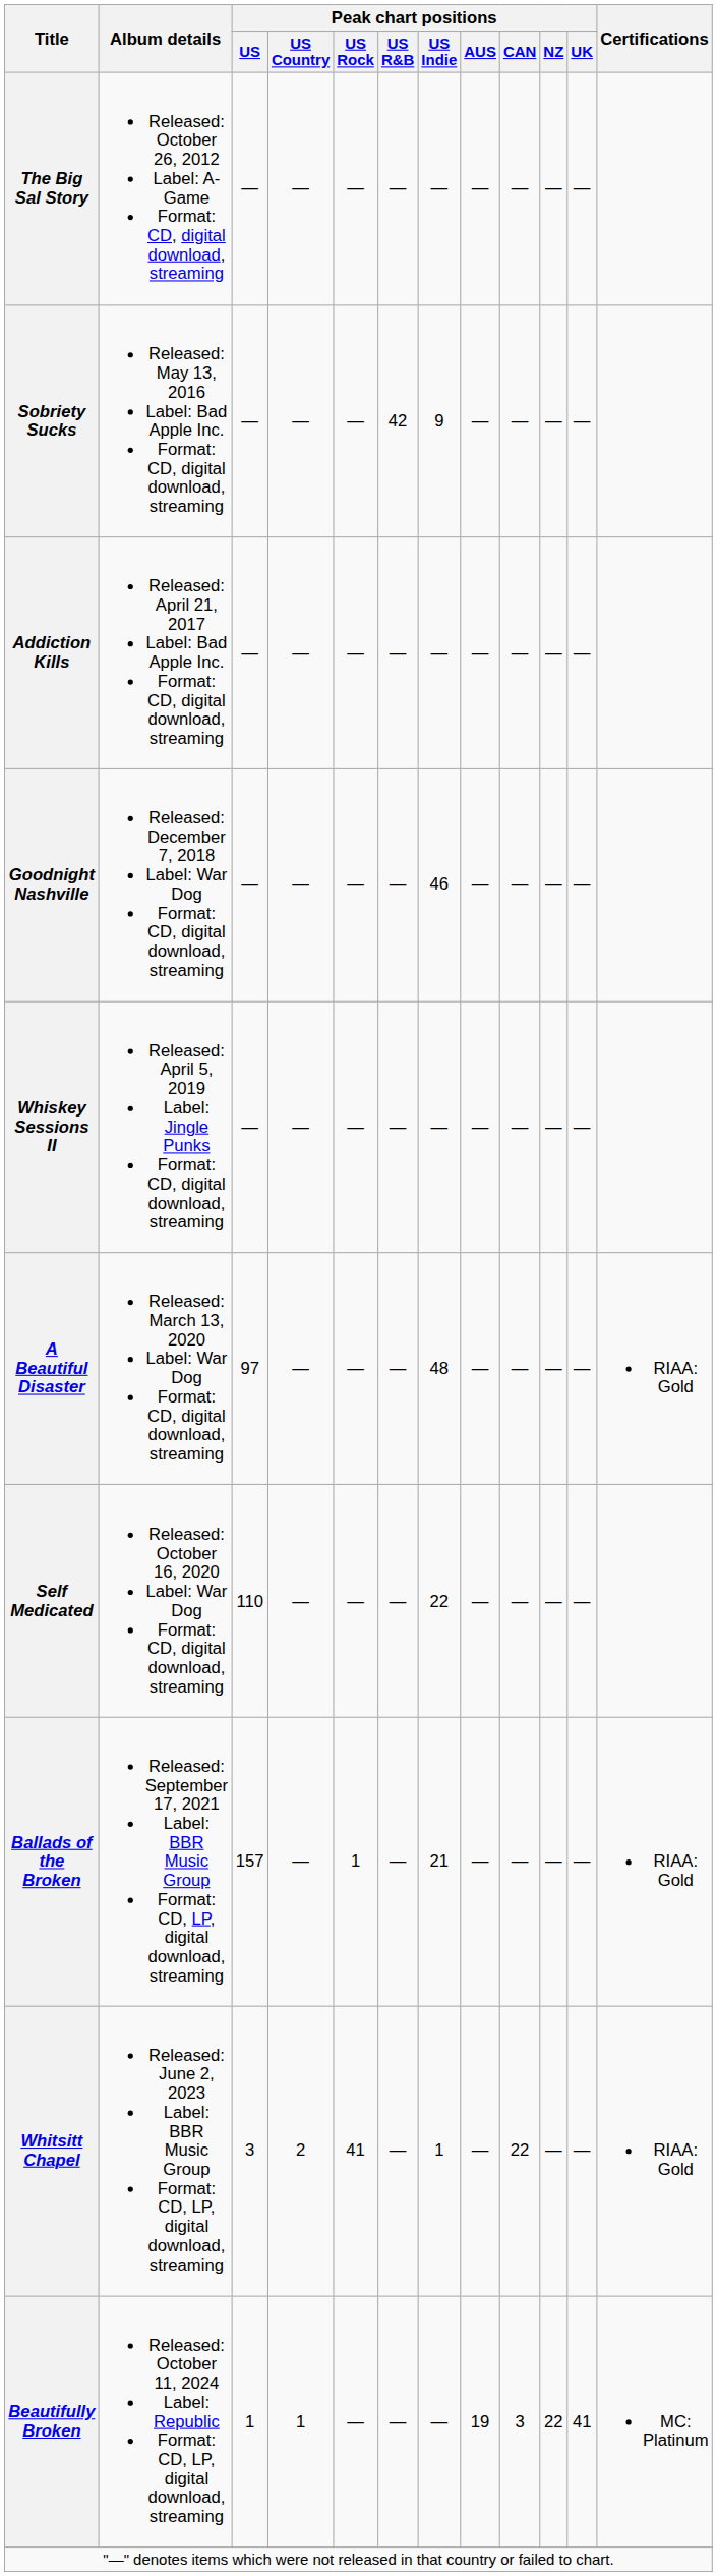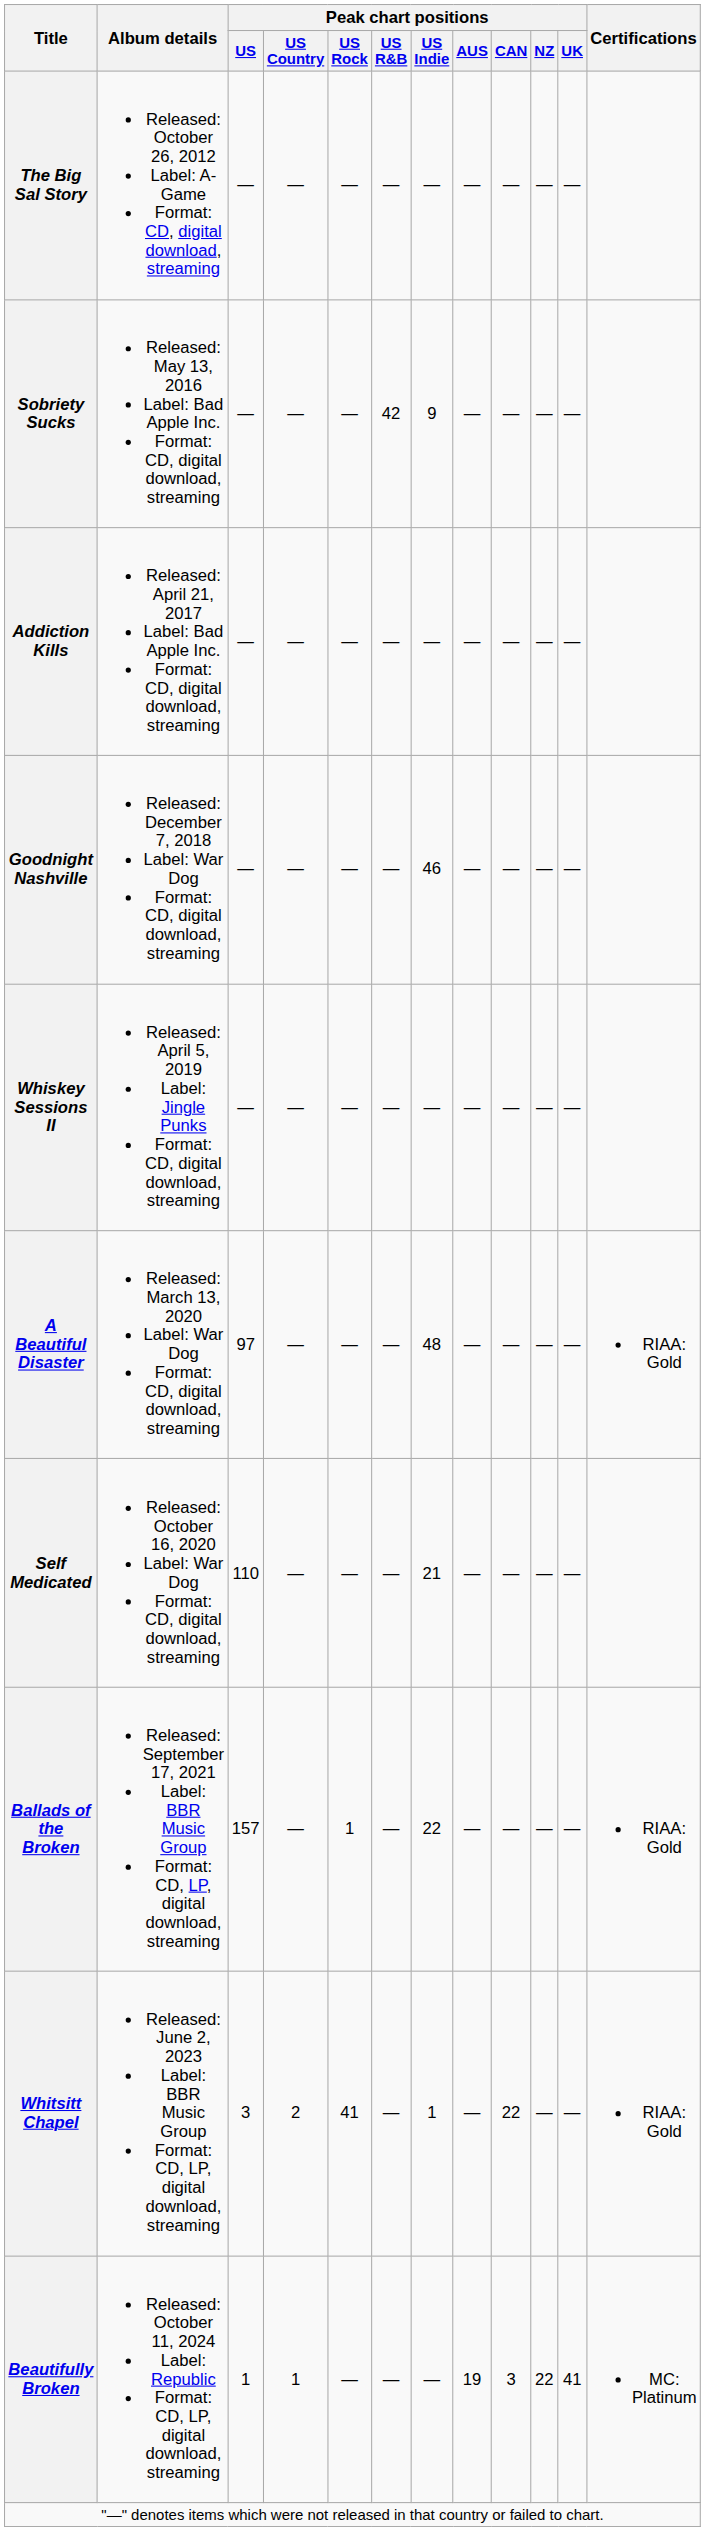Self Medicated | Peak chart positions / US Indie: 22 -> 21
Ballads of the Broken | Peak chart positions / US Indie: 21 -> 22
